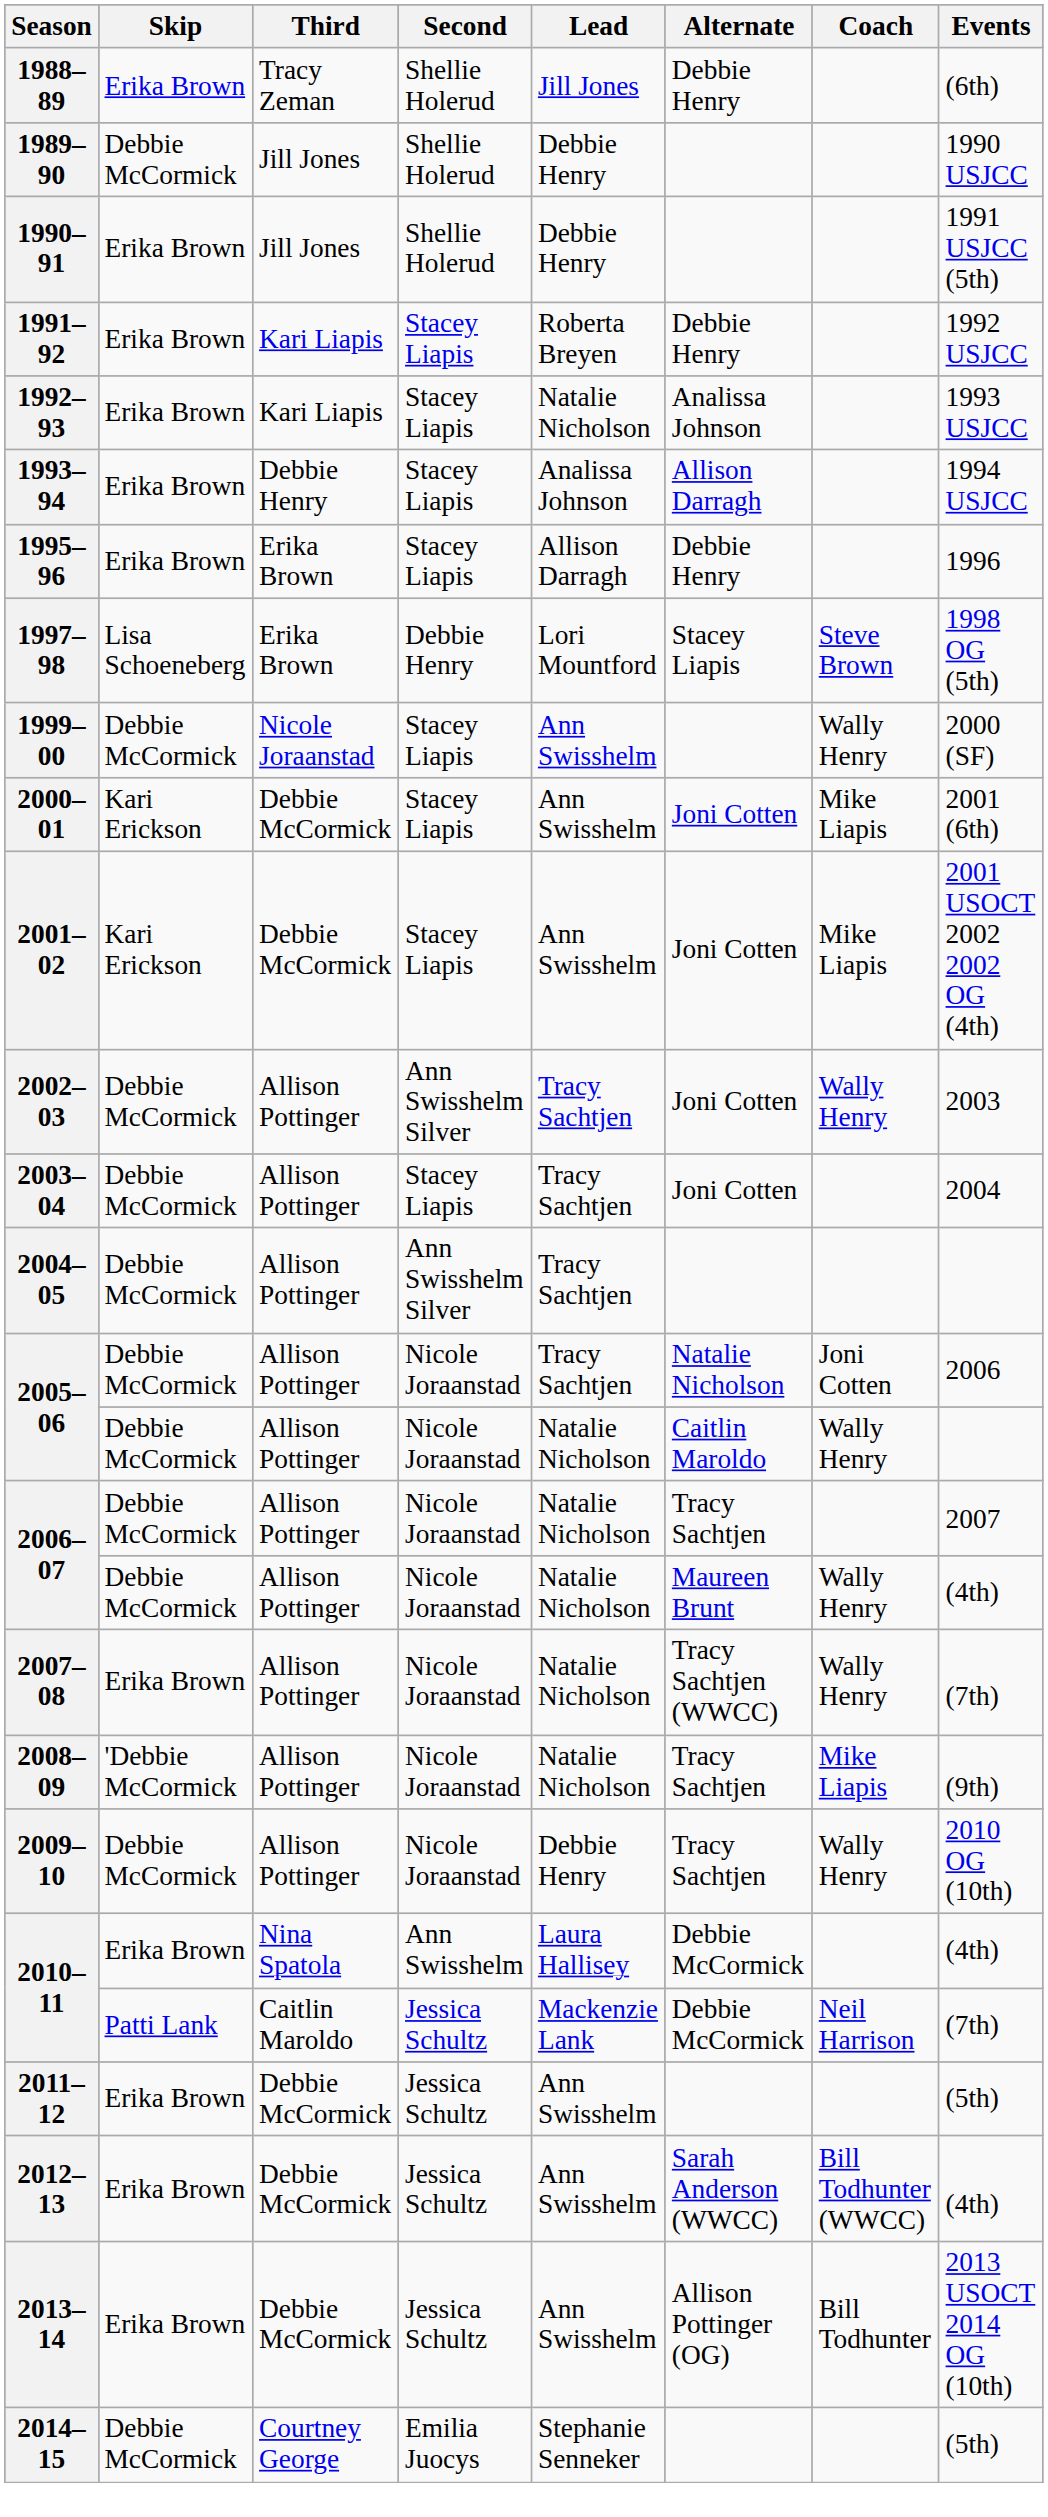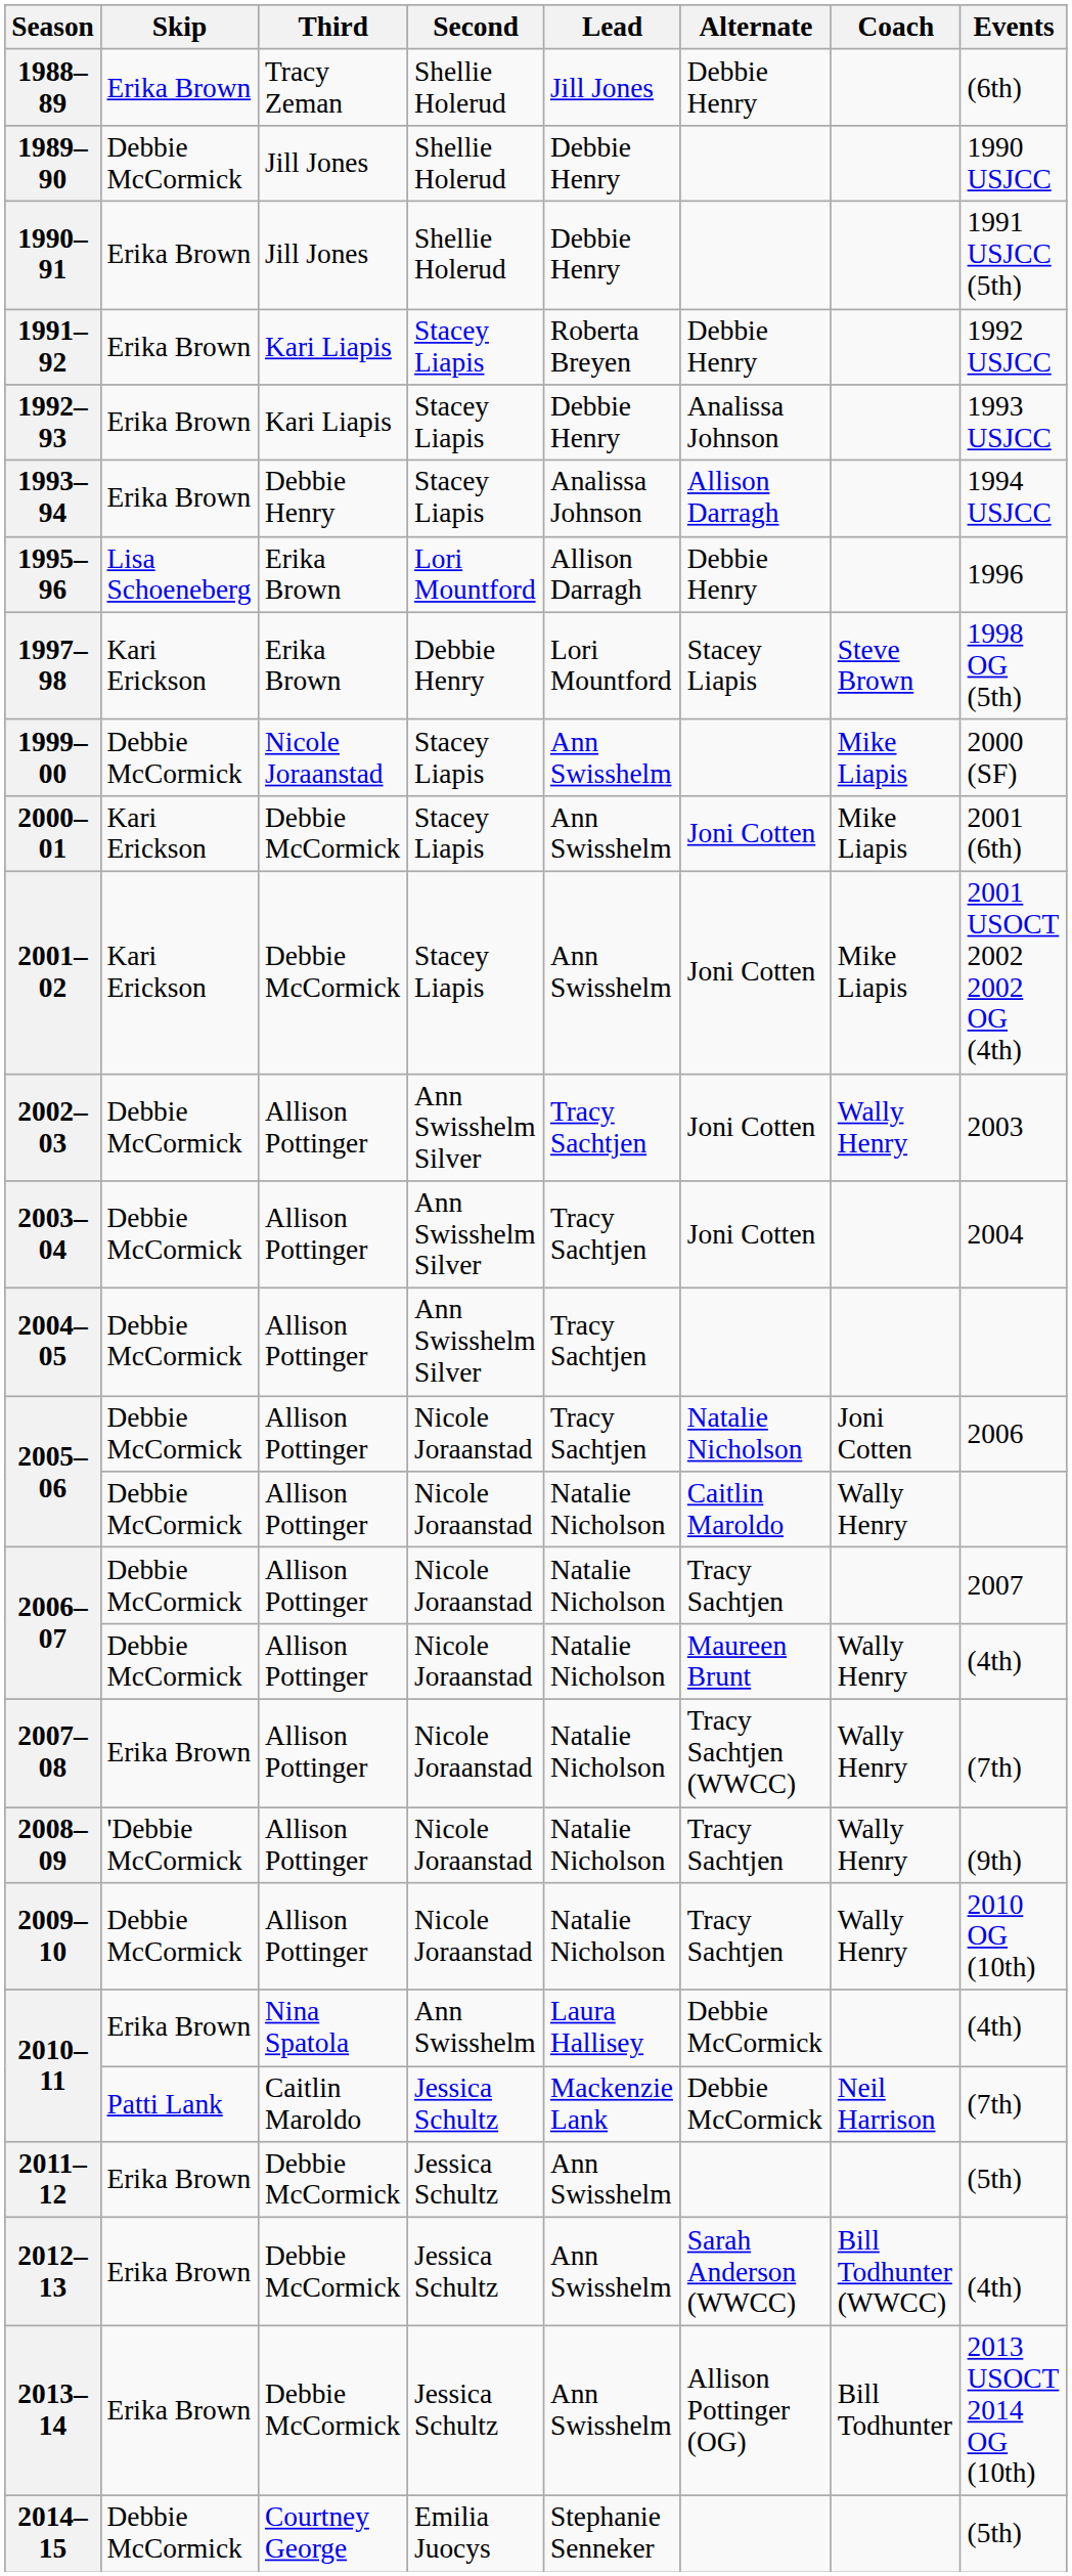1992–93 | Lead: Natalie Nicholson -> Debbie Henry
1995–96 | Skip: Erika Brown -> Lisa Schoeneberg
1995–96 | Second: Stacey Liapis -> Lori Mountford
1997–98 | Skip: Lisa Schoeneberg -> Kari Erickson
1999–00 | Coach: Wally Henry -> Mike Liapis
2003–04 | Second: Stacey Liapis -> Ann Swisshelm Silver
2008–09 | Coach: Mike Liapis -> Wally Henry
2009–10 | Lead: Debbie Henry -> Natalie Nicholson
